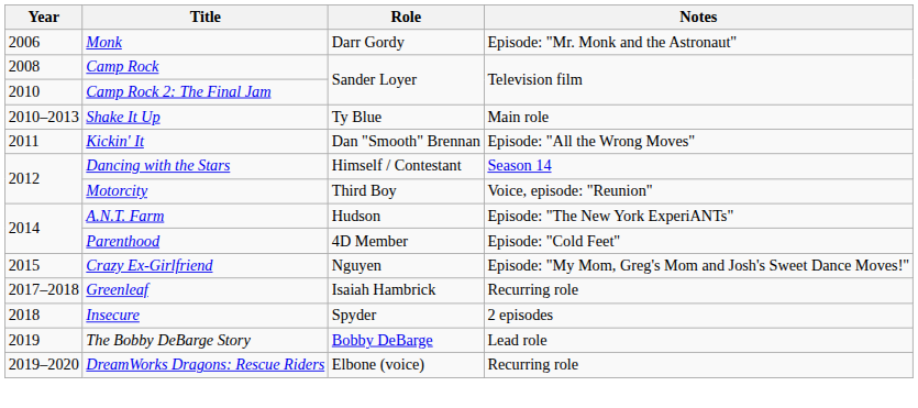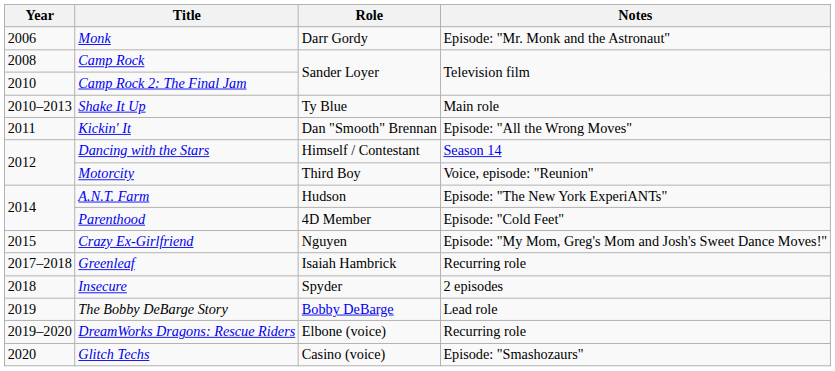+ row: 2020 | Glitch Techs | Casino (voice) | Episode: "Smashozaurs"
